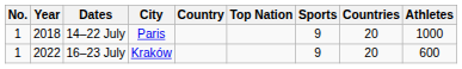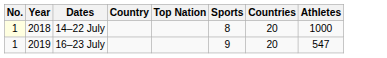- column: City | Paris | Kraków
14–22 July | No.: no background -> lightyellow background
14–22 July | Sports: 9 -> 8
16–23 July | Year: 2022 -> 2019
16–23 July | Athletes: 600 -> 547
